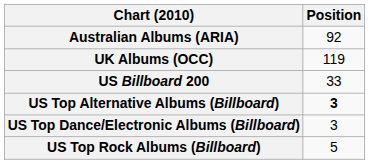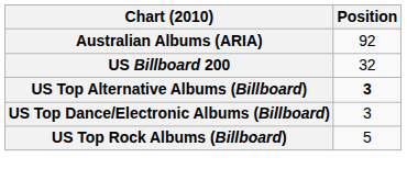- row: UK Albums (OCC) | 119
US Billboard 200 | Position: 33 -> 32
